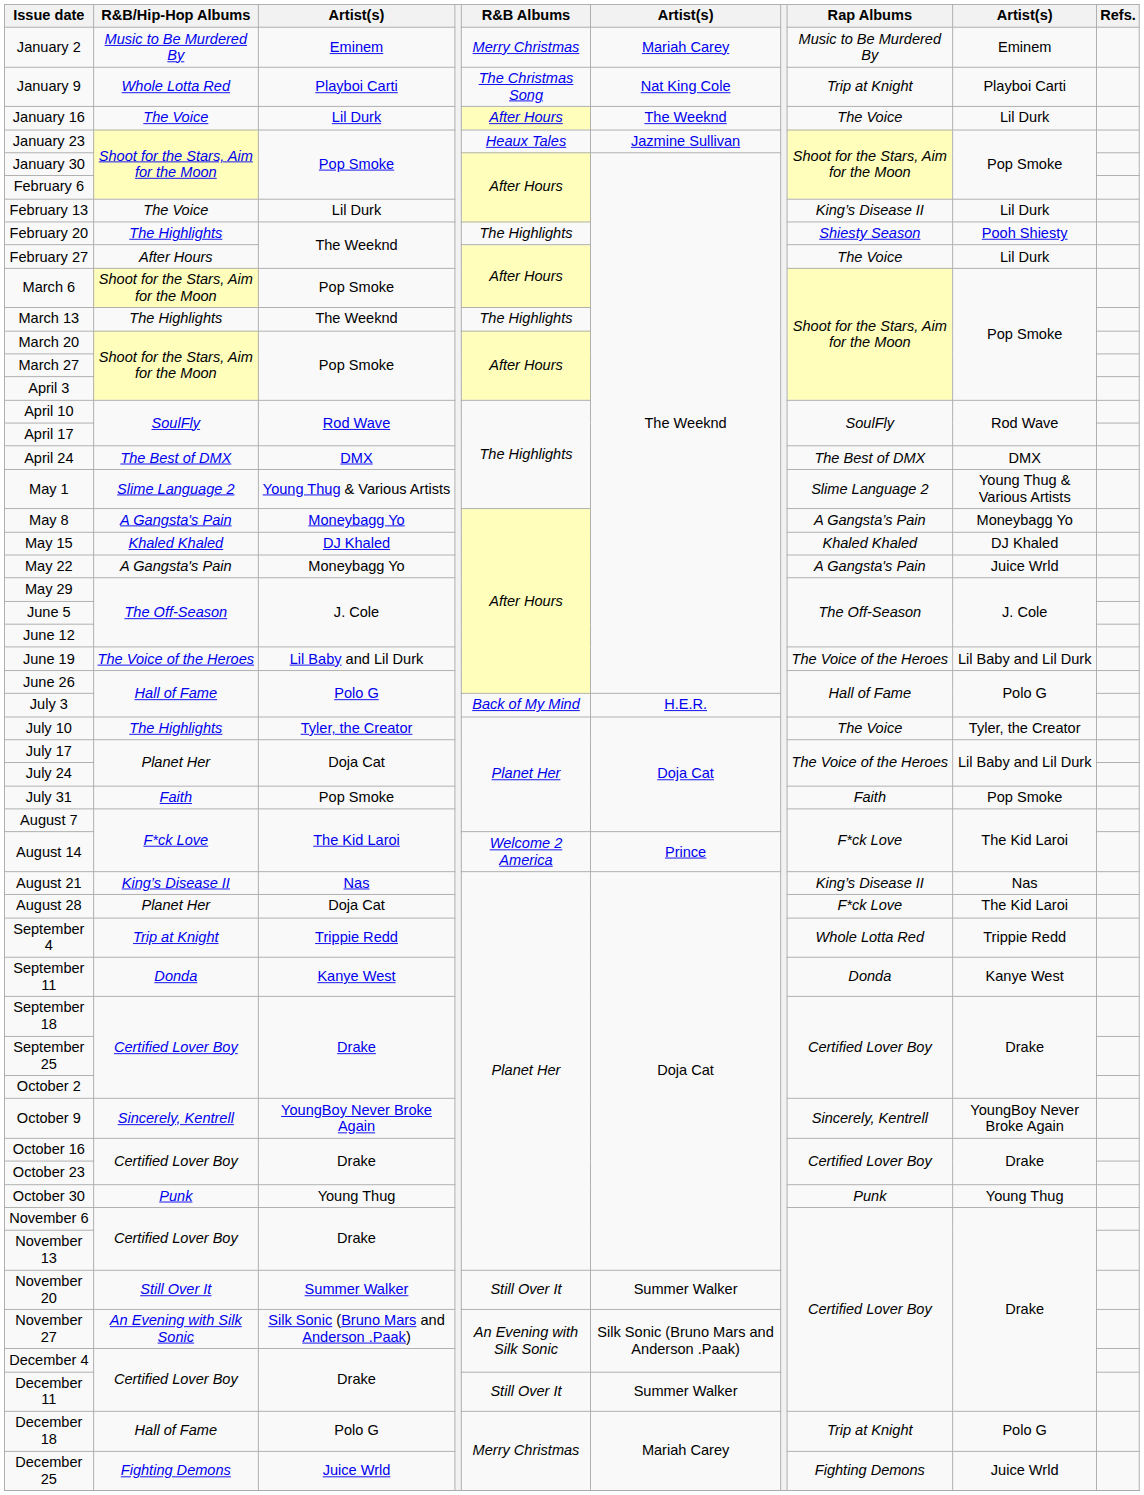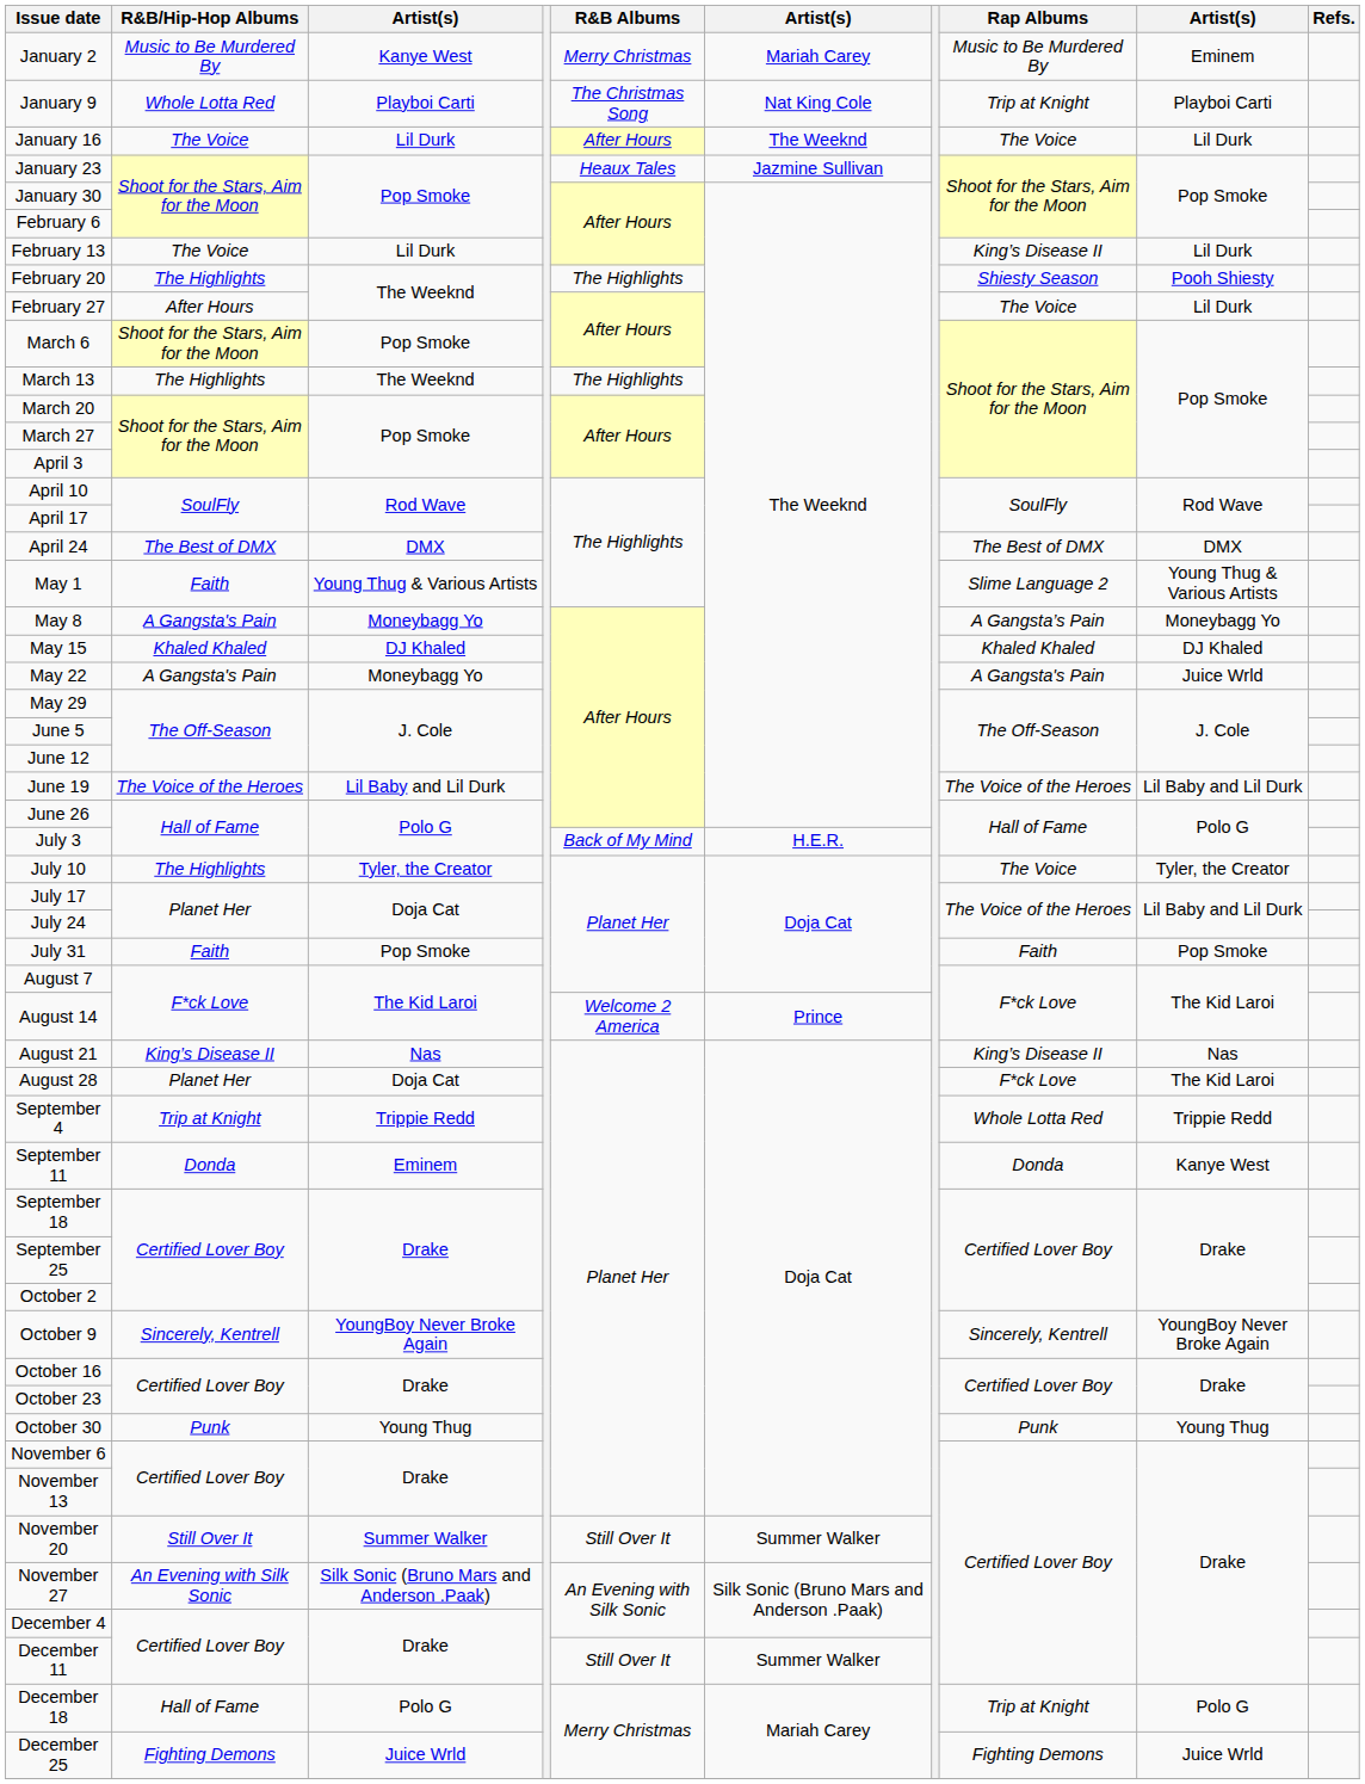January 2 | column 3: Eminem -> Kanye West
May 1 | R&B/Hip-Hop Albums: Slime Language 2 -> Faith
September 11 | column 3: Kanye West -> Eminem
